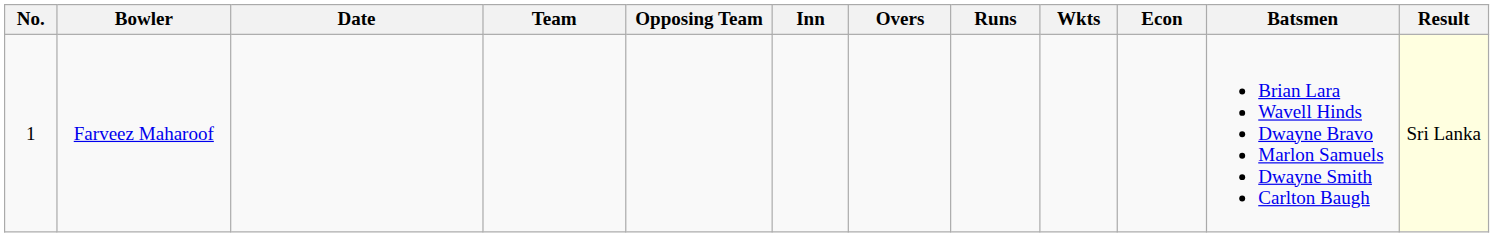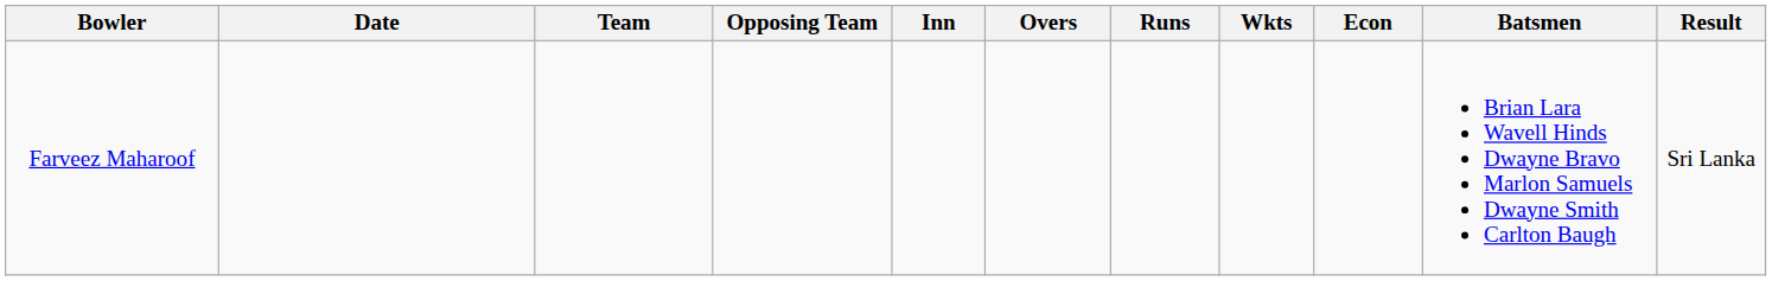- column: No. | 1
Farveez Maharoof | Result: lightyellow background -> no background
